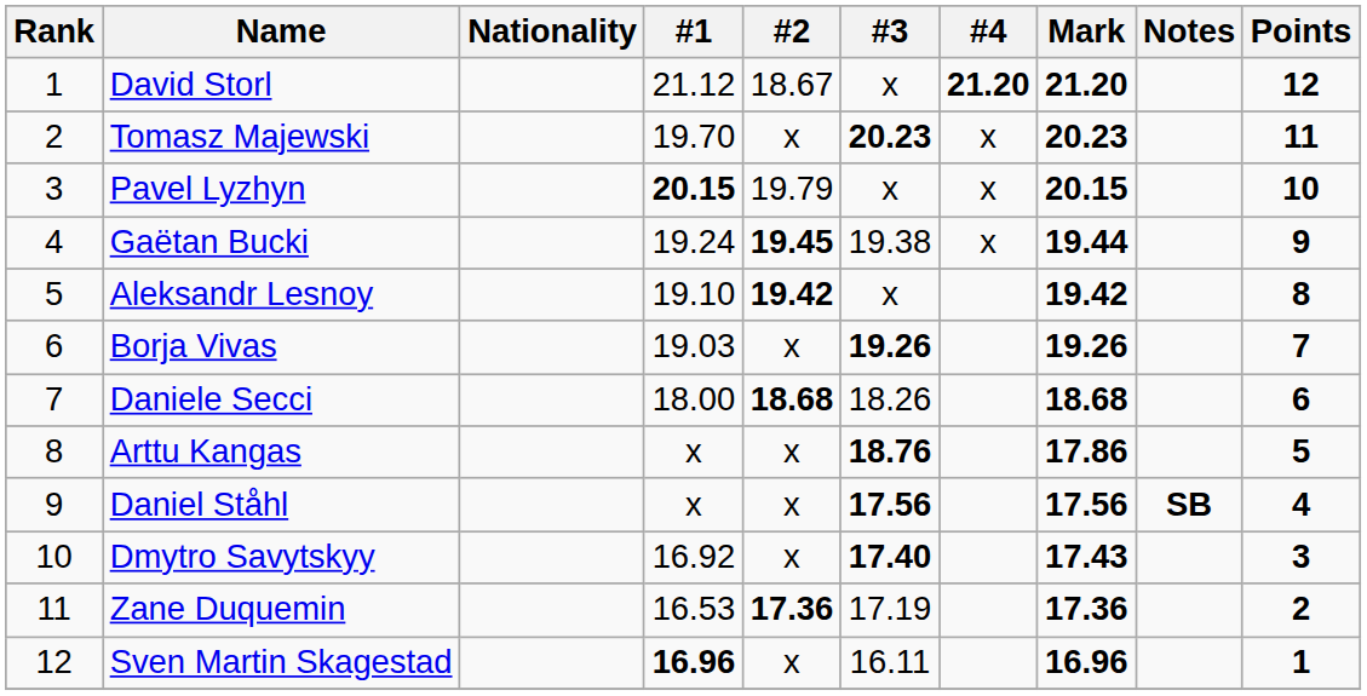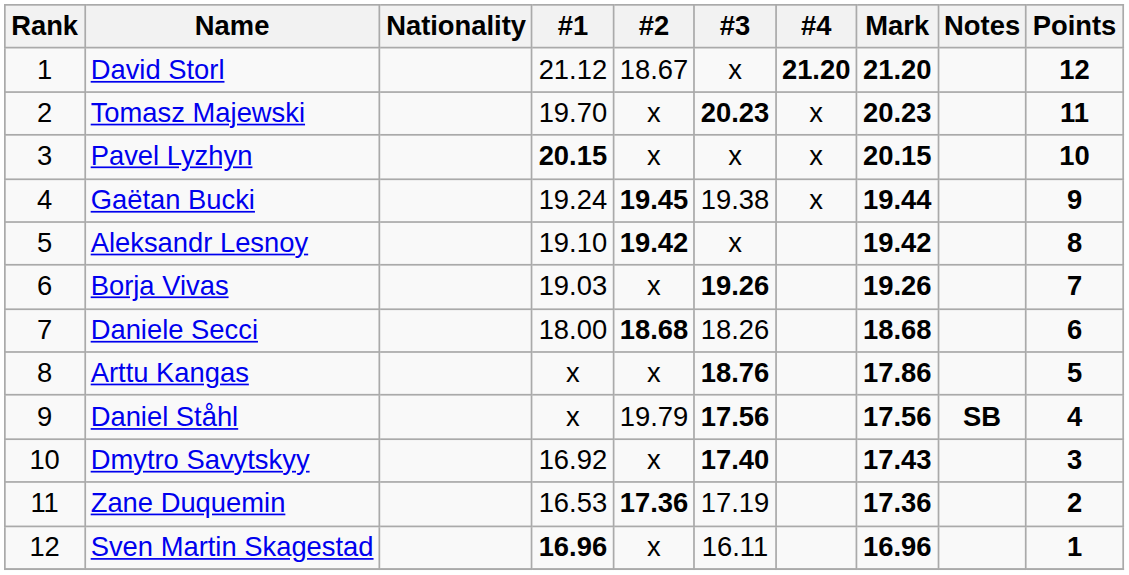Pavel Lyzhyn | #2: 19.79 -> x
Daniel Ståhl | #2: x -> 19.79
